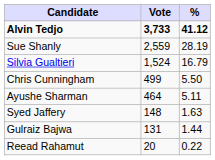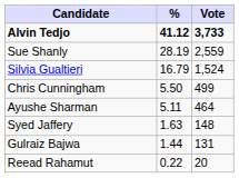columns swapped: Vote <-> %
